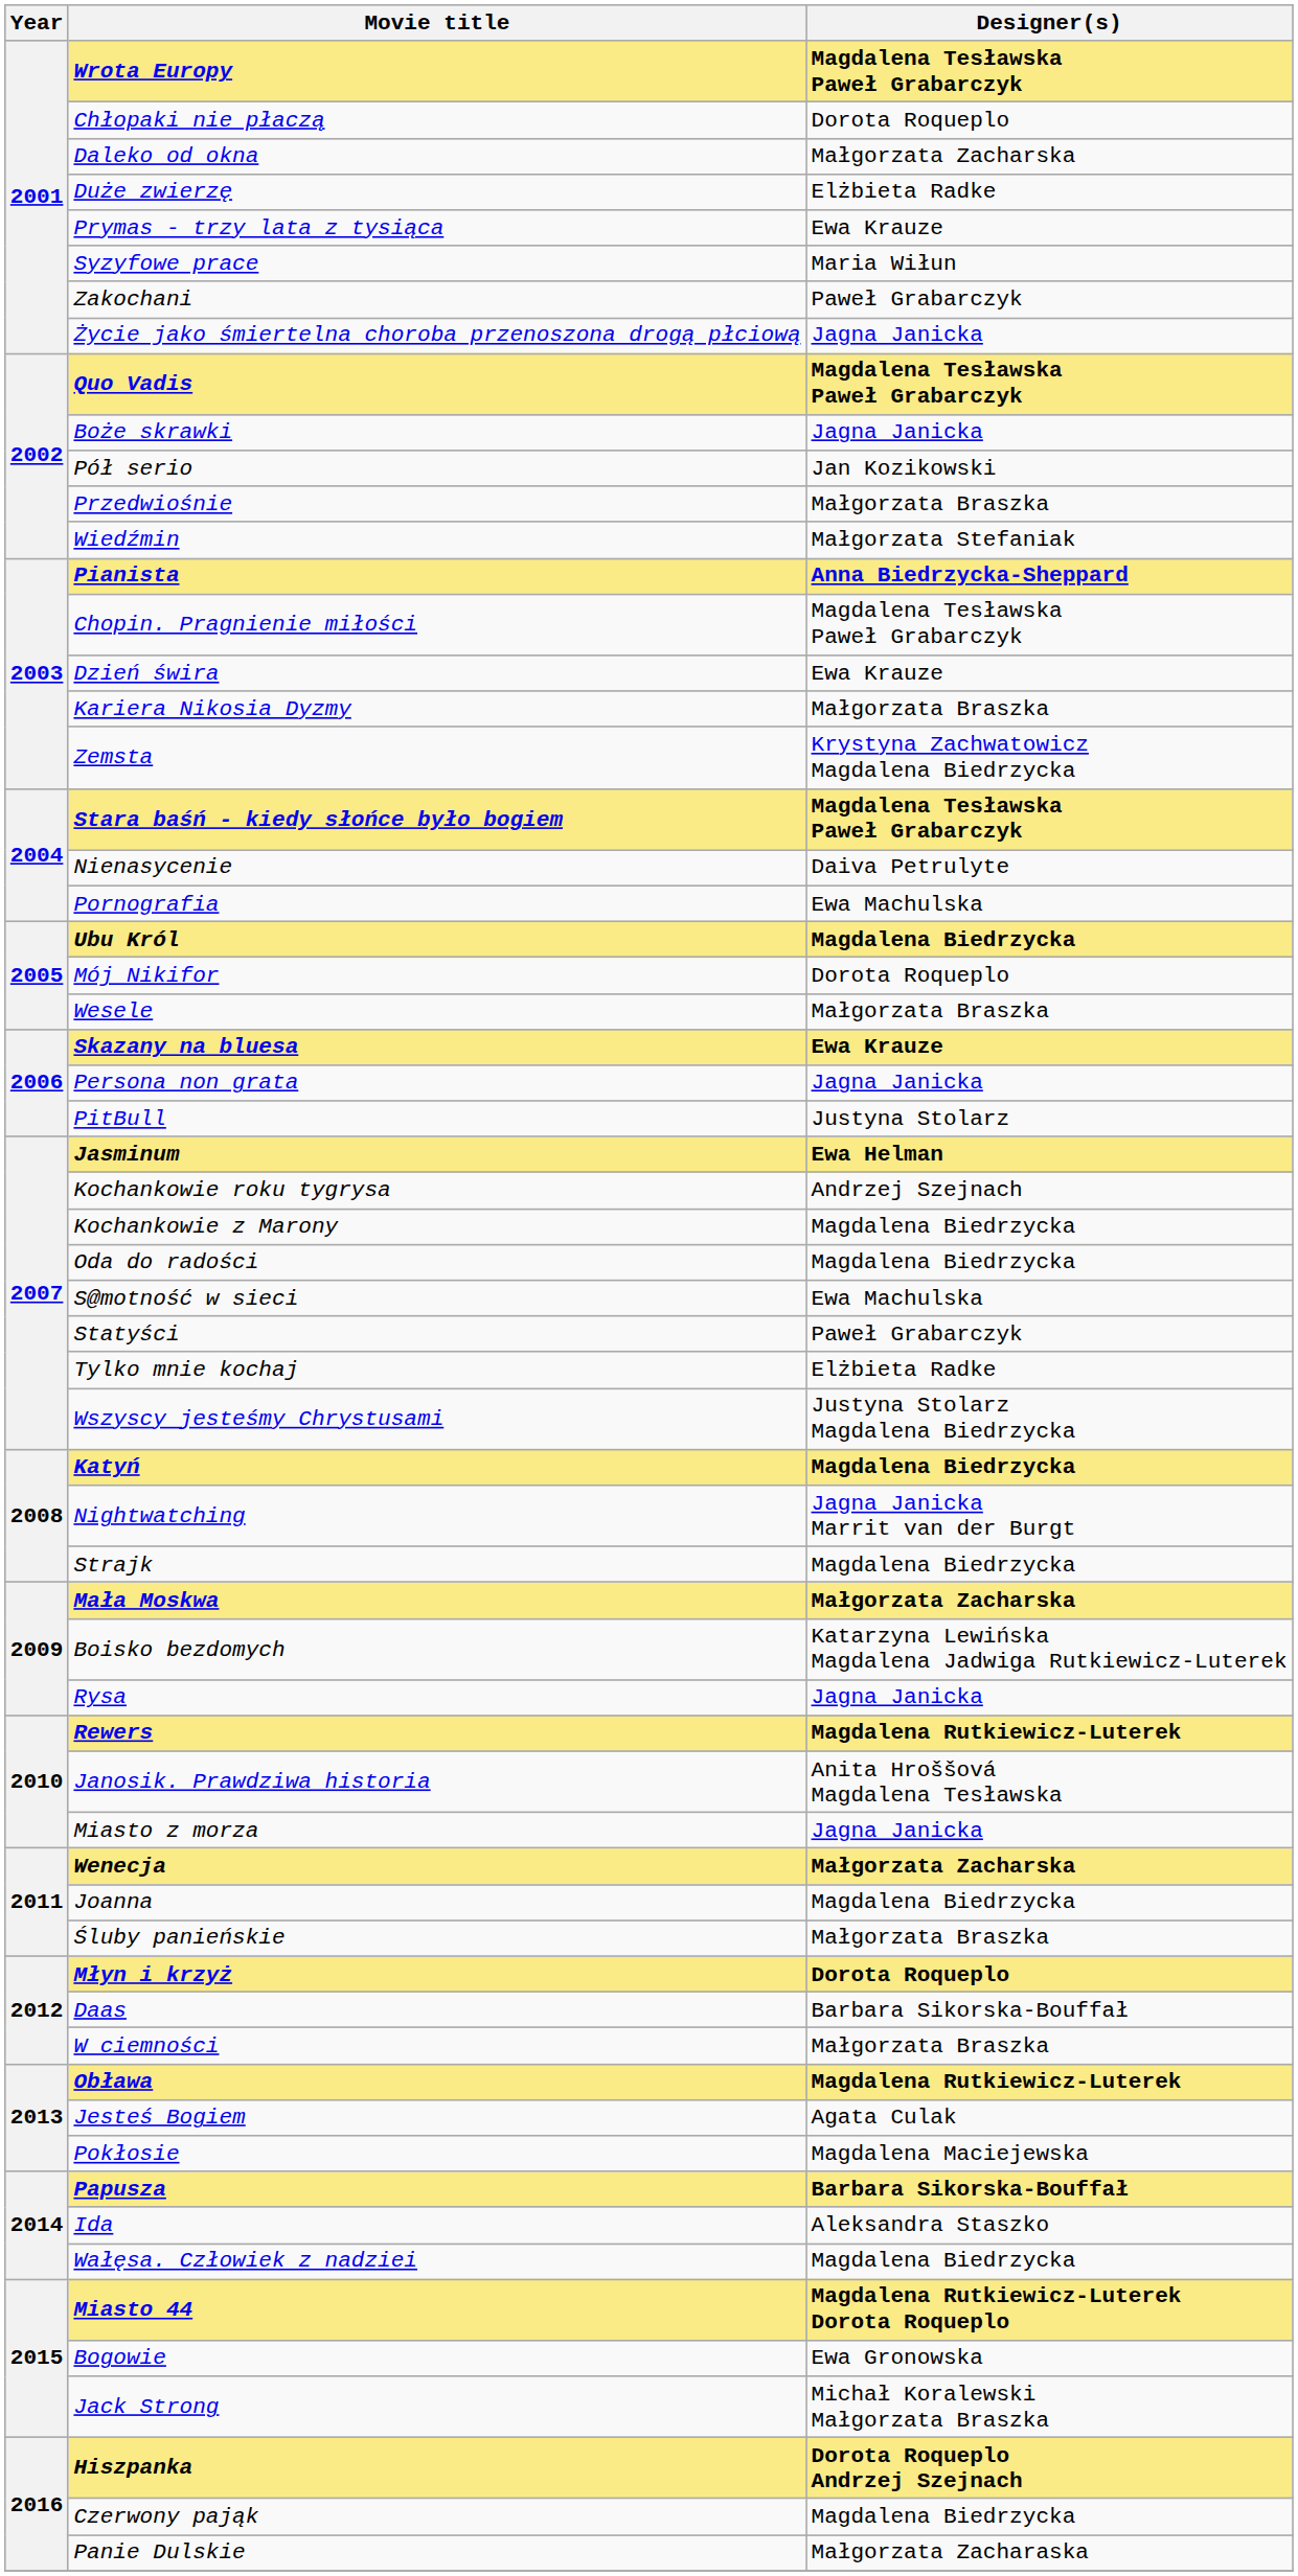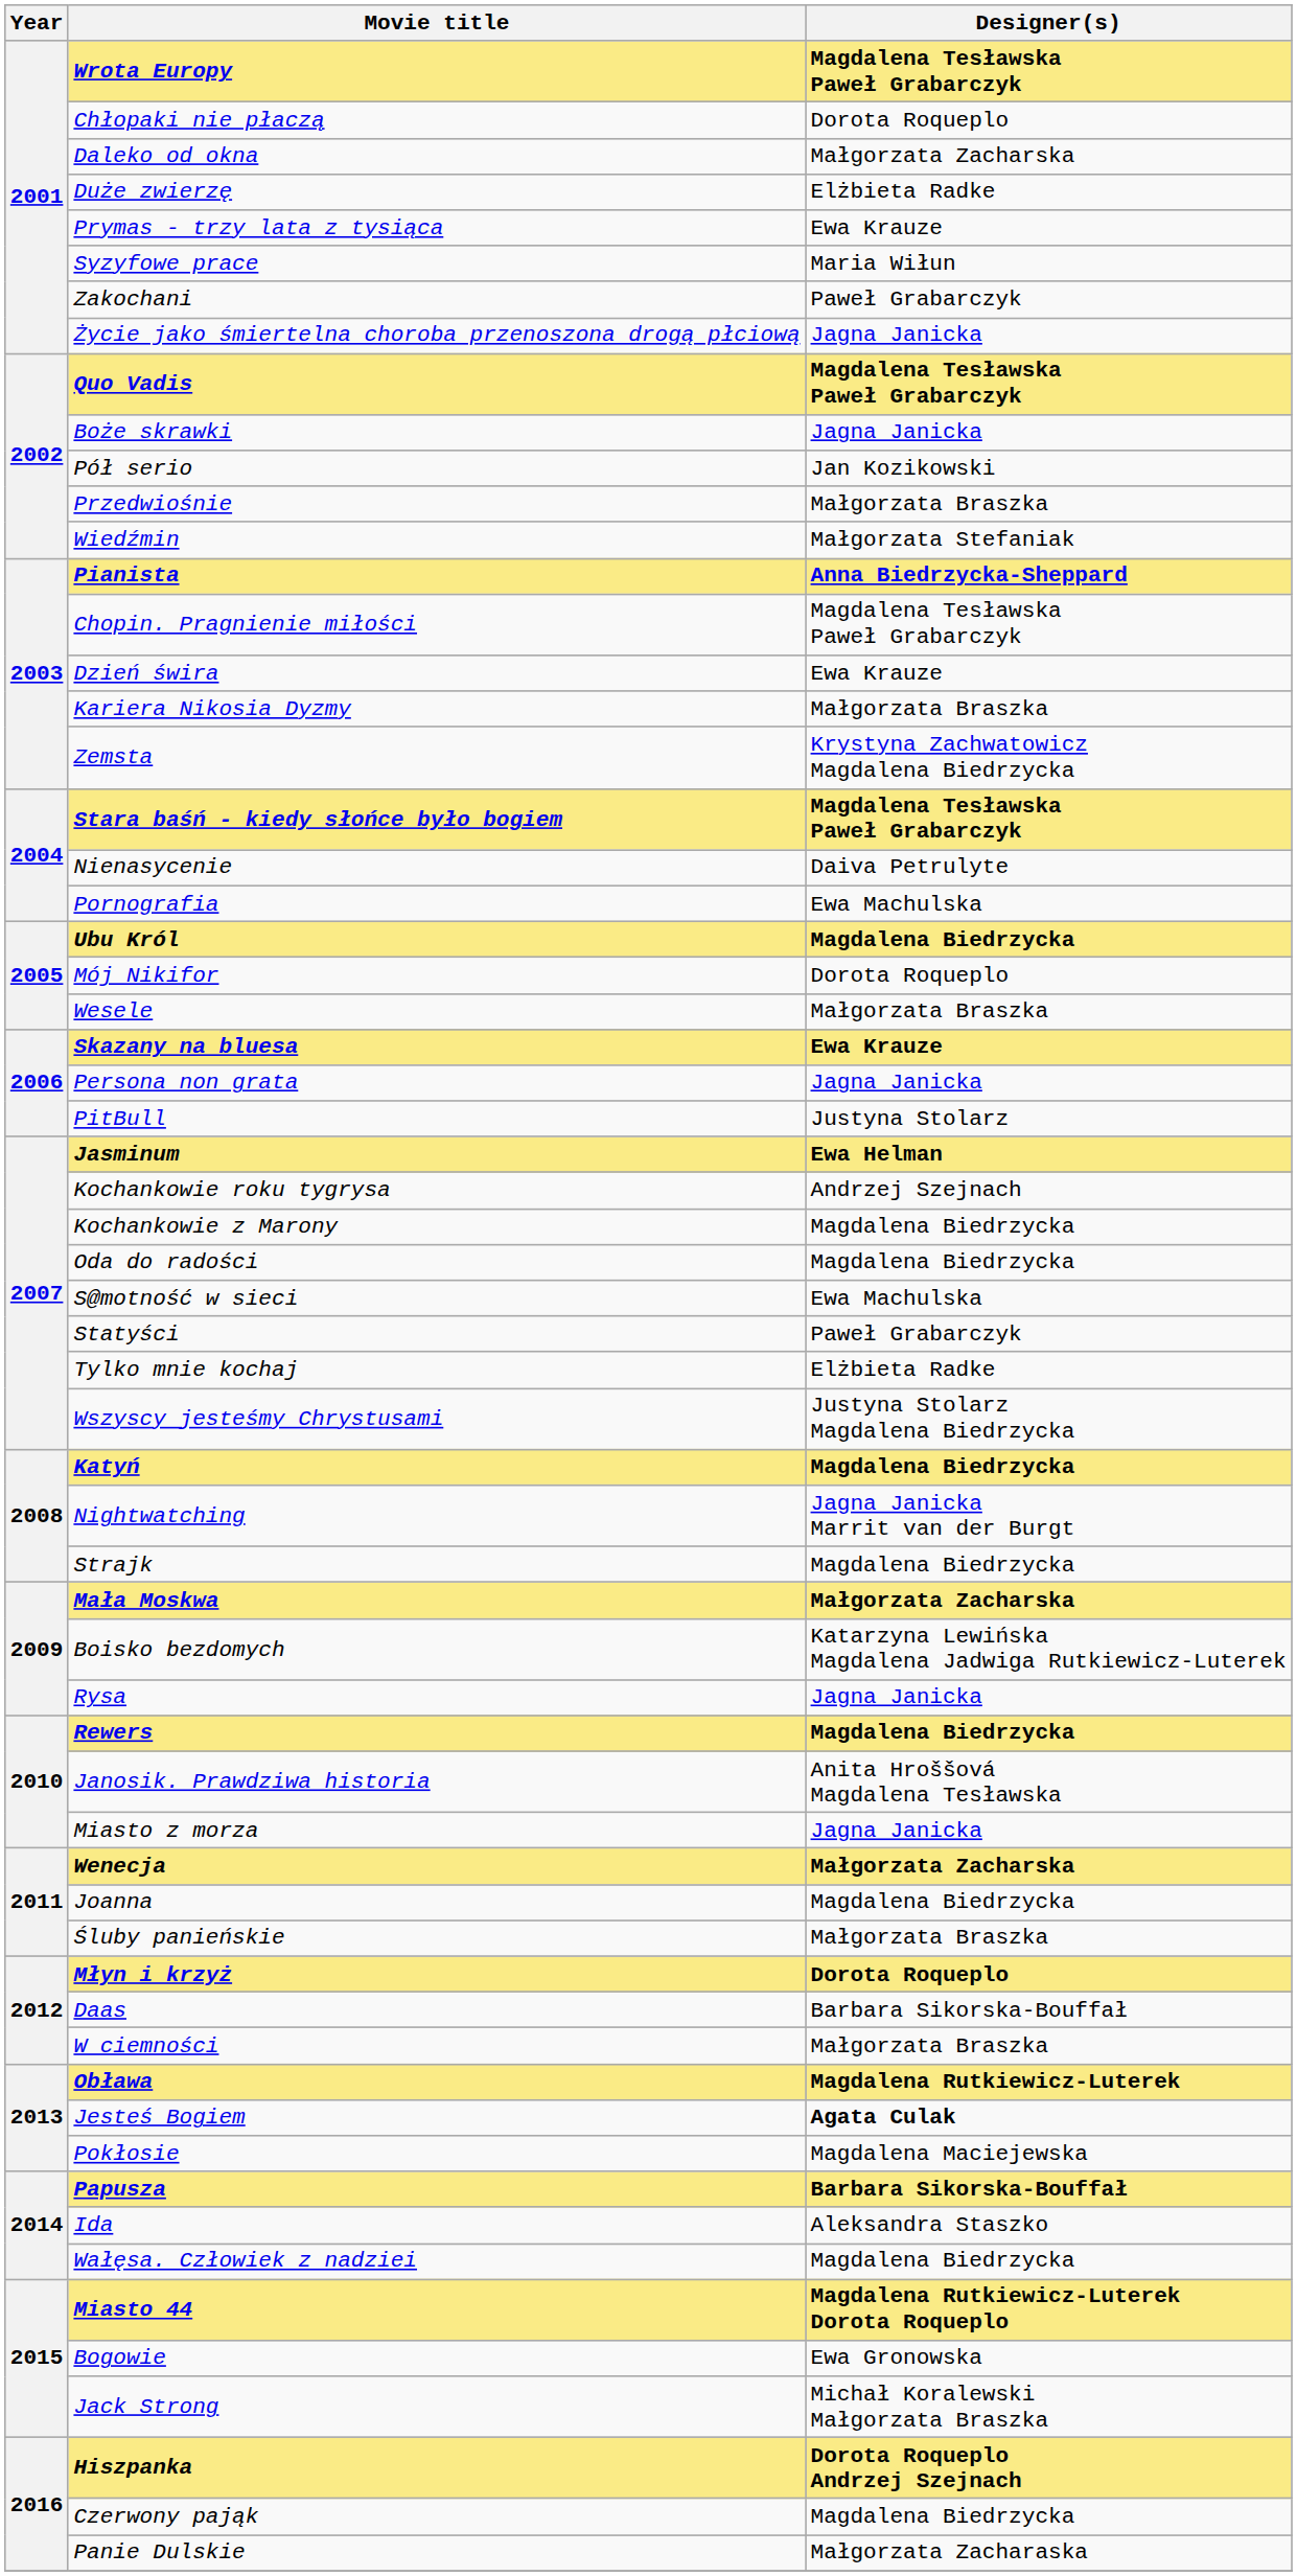Rewers | Designer(s): Magdalena Rutkiewicz-Luterek -> Magdalena Biedrzycka
Jesteś Bogiem | Designer(s): normal -> bold
